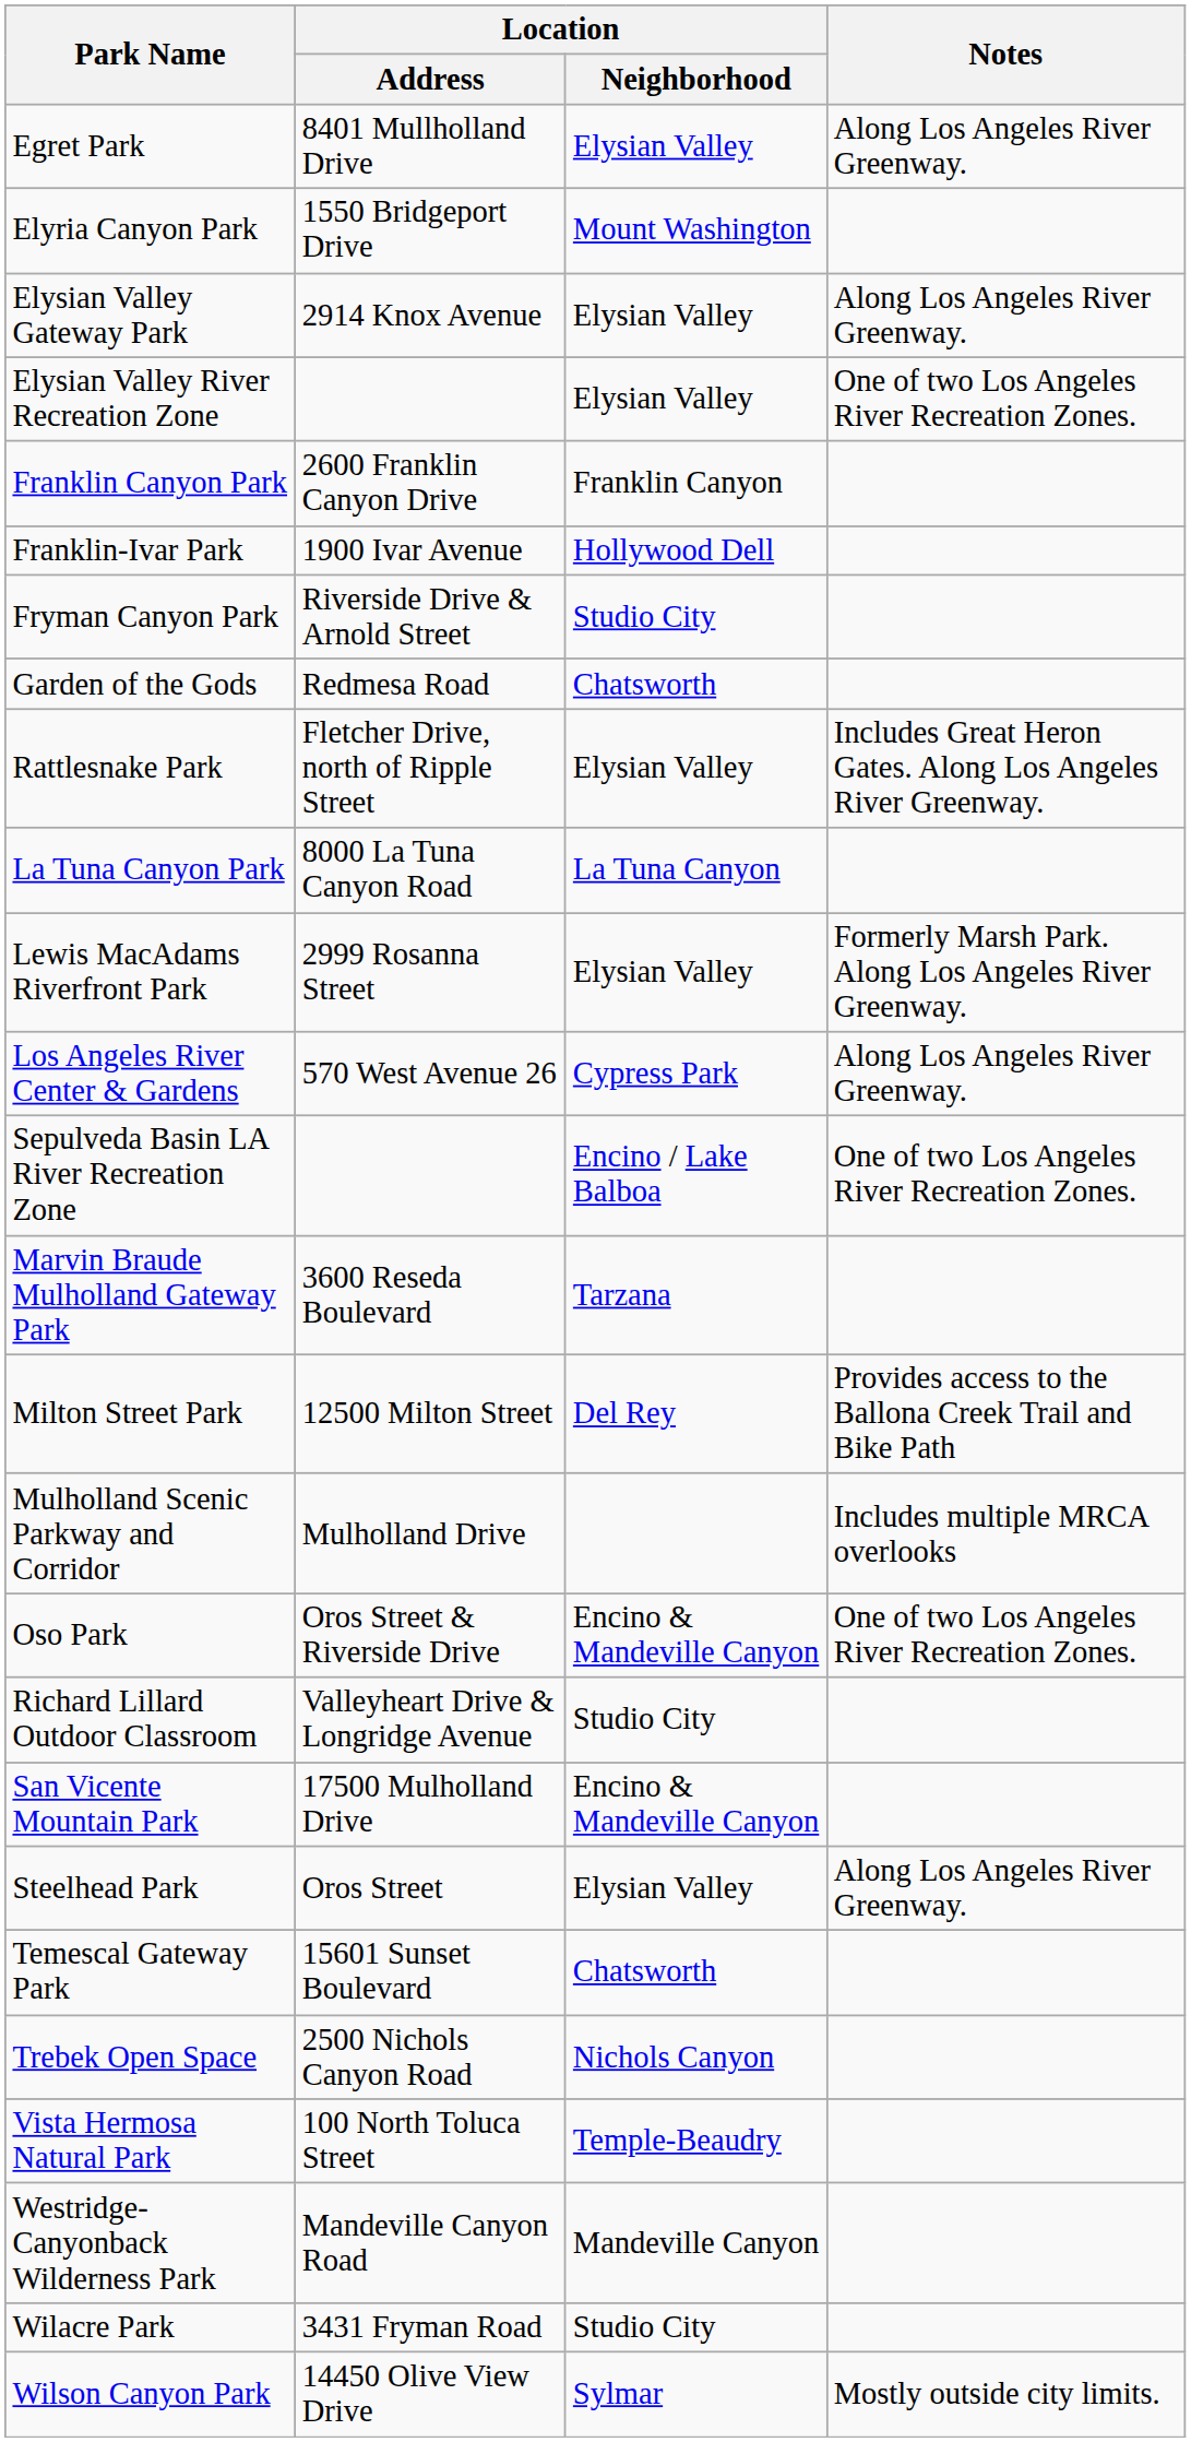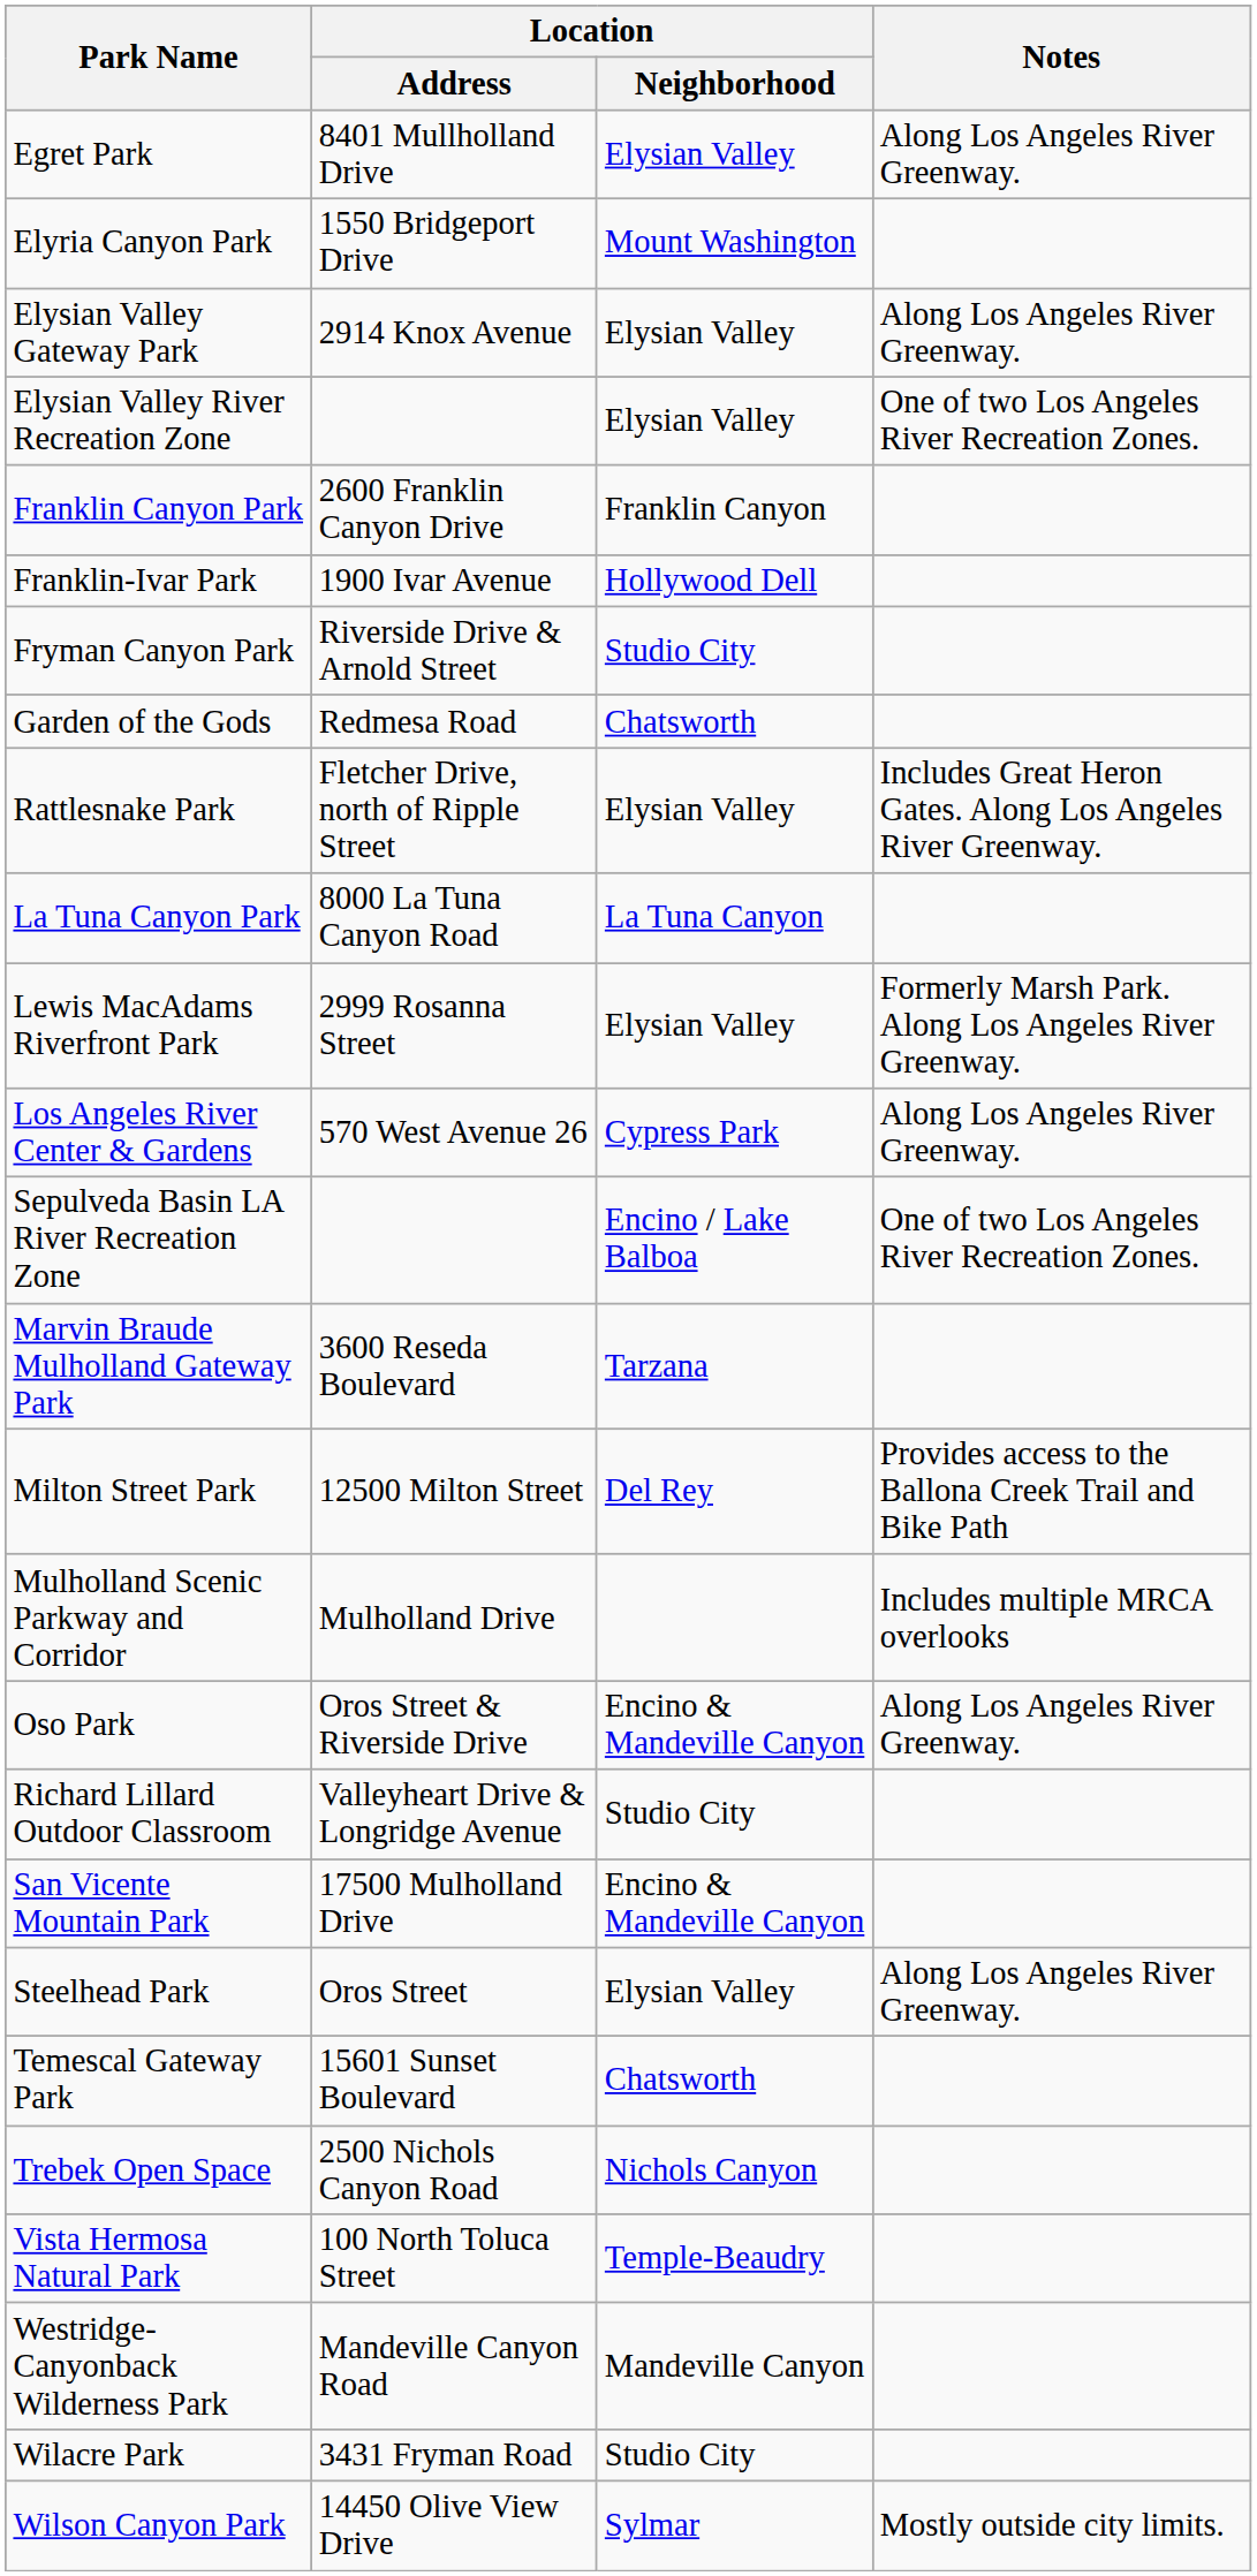Oso Park | Notes: One of two Los Angeles River Recreation Zones. -> Along Los Angeles River Greenway.
